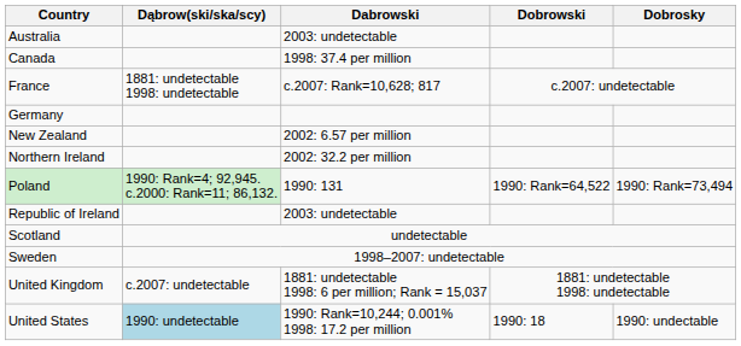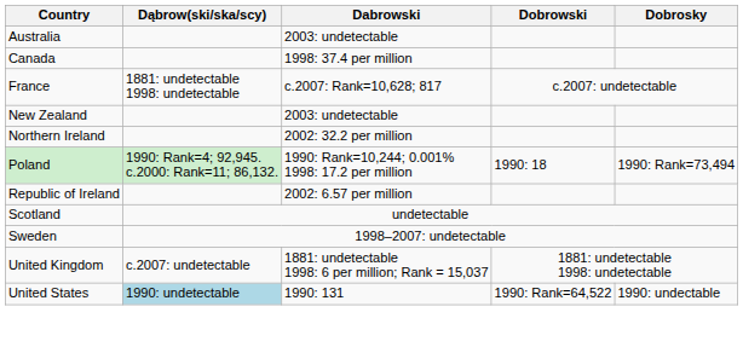- row: Germany
New Zealand | Dabrowski: 2002: 6.57 per million -> 2003: undetectable
Poland | Dabrowski: 1990: 131 -> 1990: Rank=10,244; 0.001% 1998: 17.2 per million
Poland | Dobrowski: 1990: Rank=64,522 -> 1990: 18
Republic of Ireland | Dabrowski: 2003: undetectable -> 2002: 6.57 per million
United States | Dabrowski: 1990: Rank=10,244; 0.001% 1998: 17.2 per million -> 1990: 131
United States | Dobrowski: 1990: 18 -> 1990: Rank=64,522
